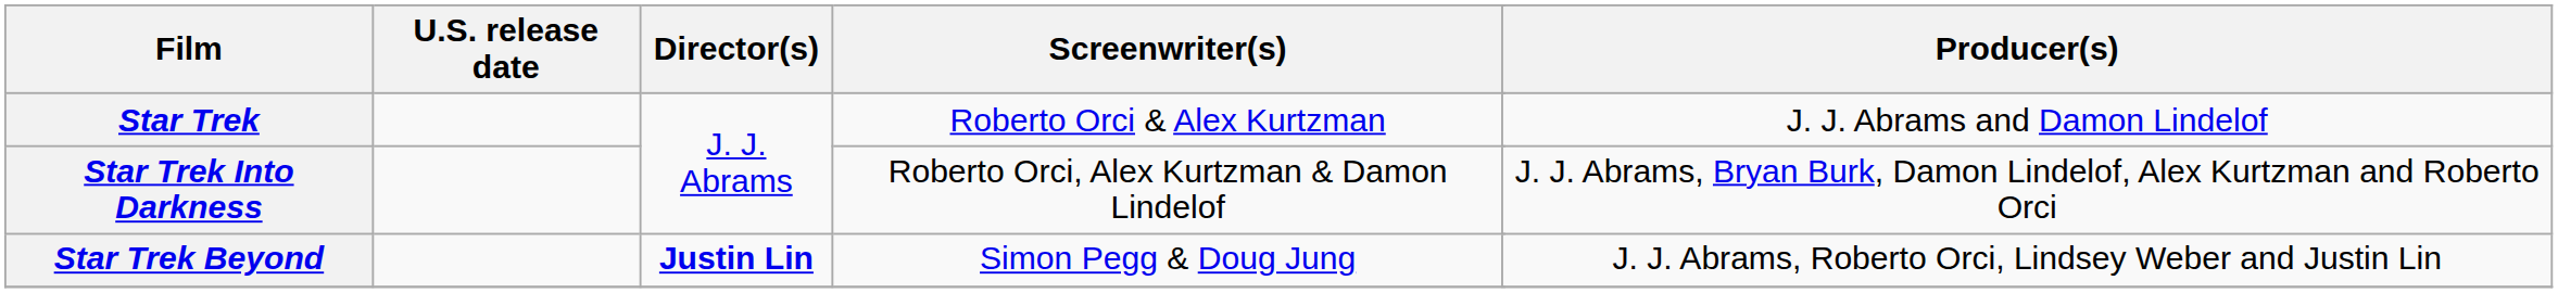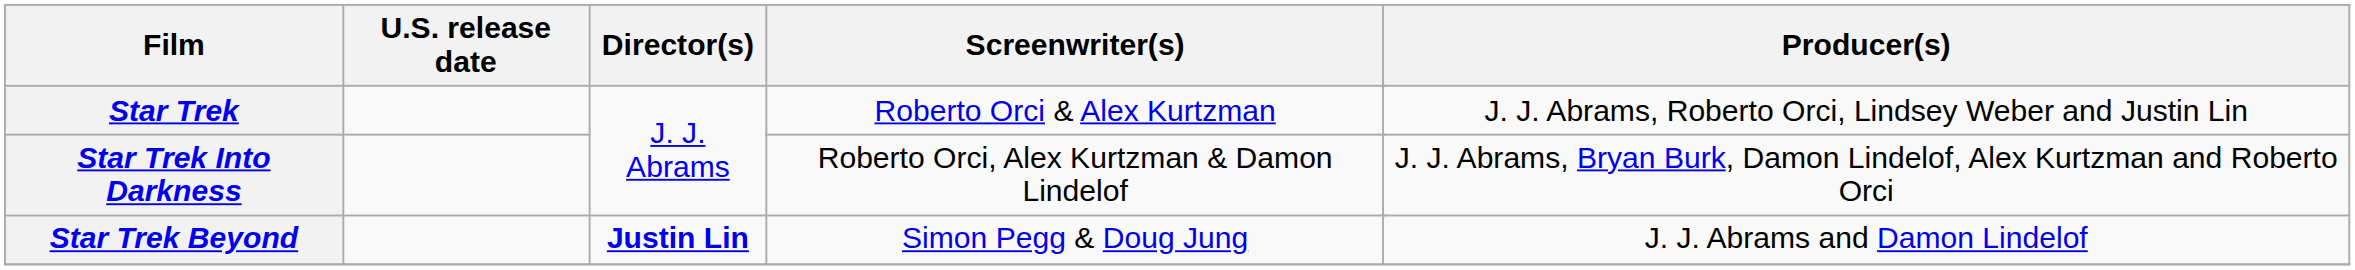Star Trek | Producer(s): J. J. Abrams and Damon Lindelof -> J. J. Abrams, Roberto Orci, Lindsey Weber and Justin Lin
Star Trek Beyond | Producer(s): J. J. Abrams, Roberto Orci, Lindsey Weber and Justin Lin -> J. J. Abrams and Damon Lindelof
